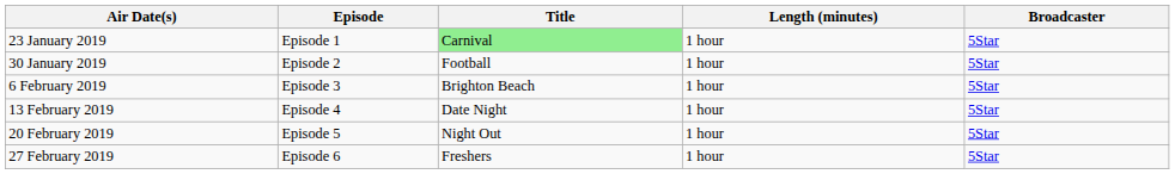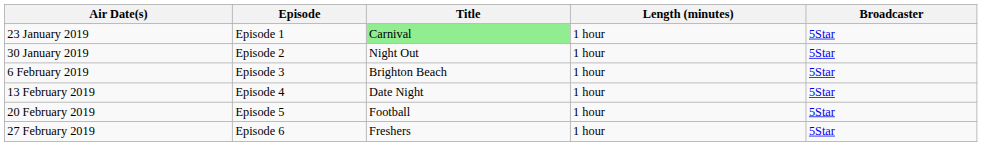30 January 2019 | Title: Football -> Night Out
20 February 2019 | Title: Night Out -> Football
